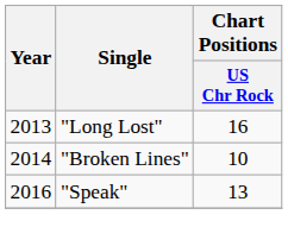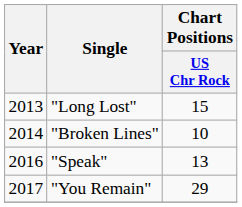"Long Lost" | Chart Positions / US Chr Rock: 16 -> 15
+ row: 2017 | "You Remain" | 29
